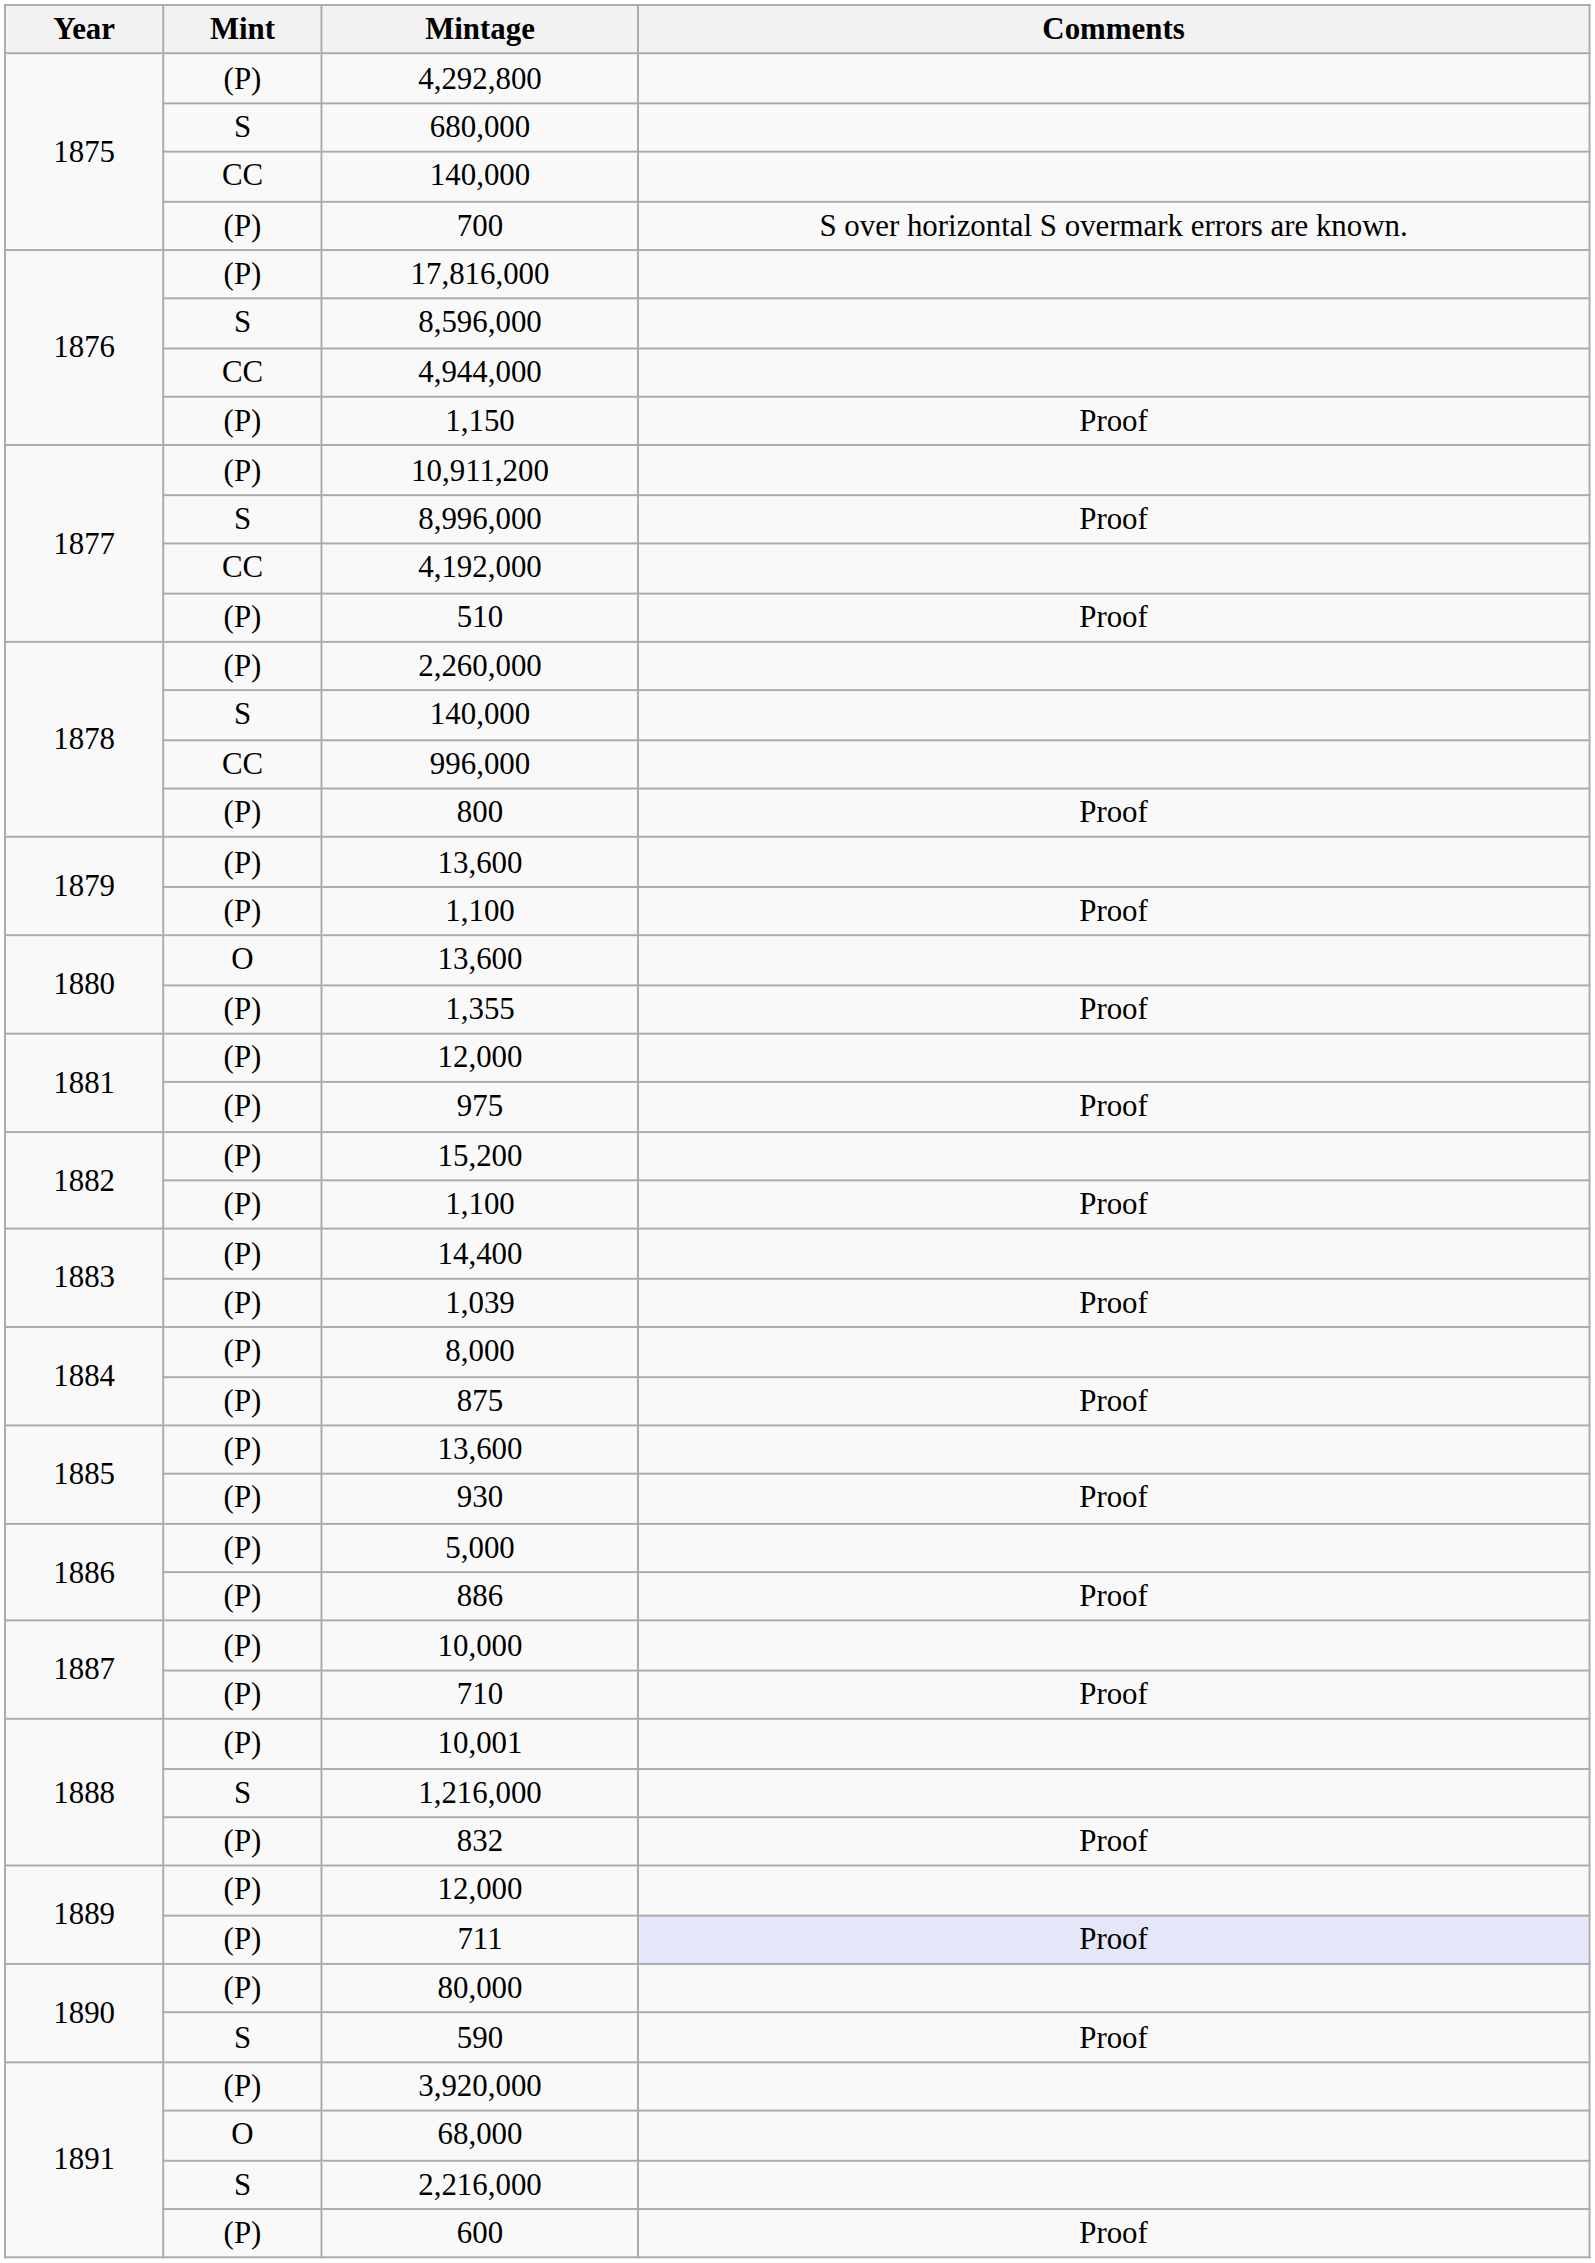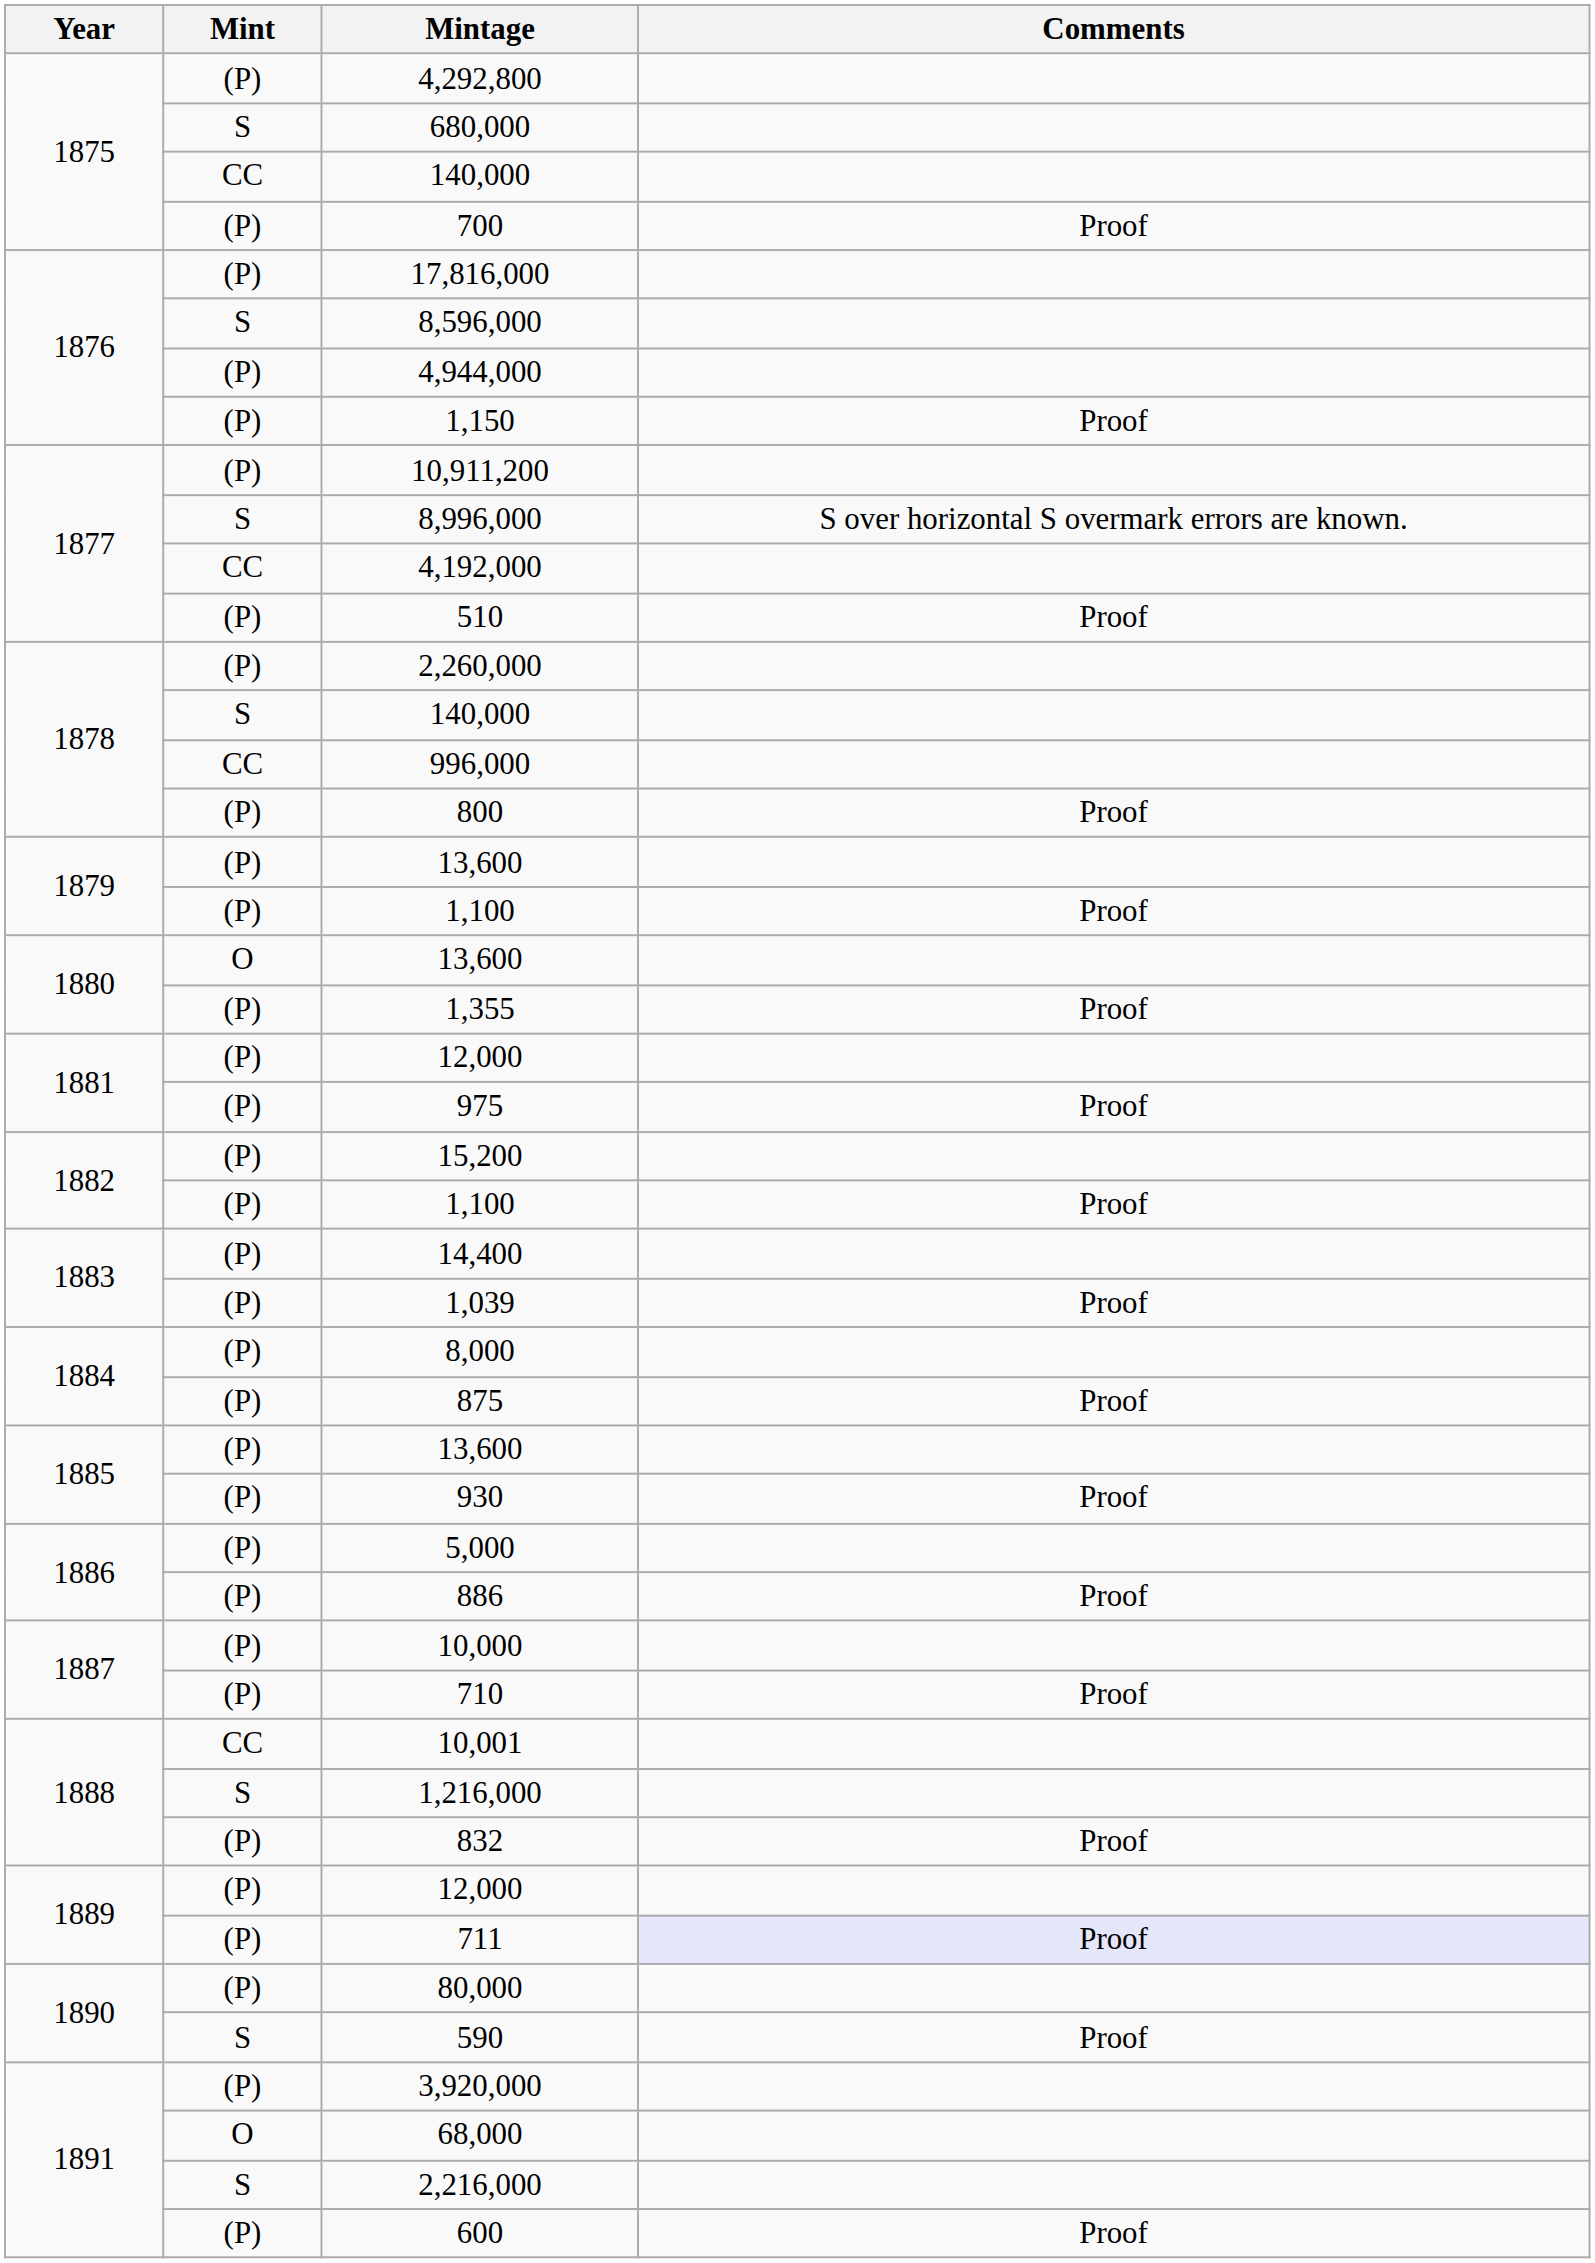700 | Comments: S over horizontal S overmark errors are known. -> Proof
4,944,000 | Mint: CC -> (P)
8,996,000 | Comments: Proof -> S over horizontal S overmark errors are known.
10,001 | Mint: (P) -> CC
